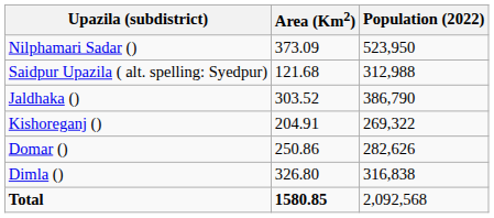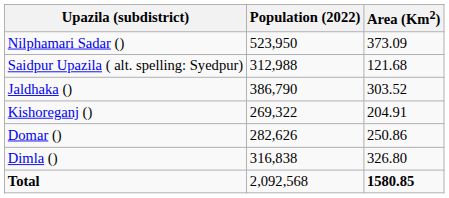columns swapped: Area (Km2) <-> Population (2022)
